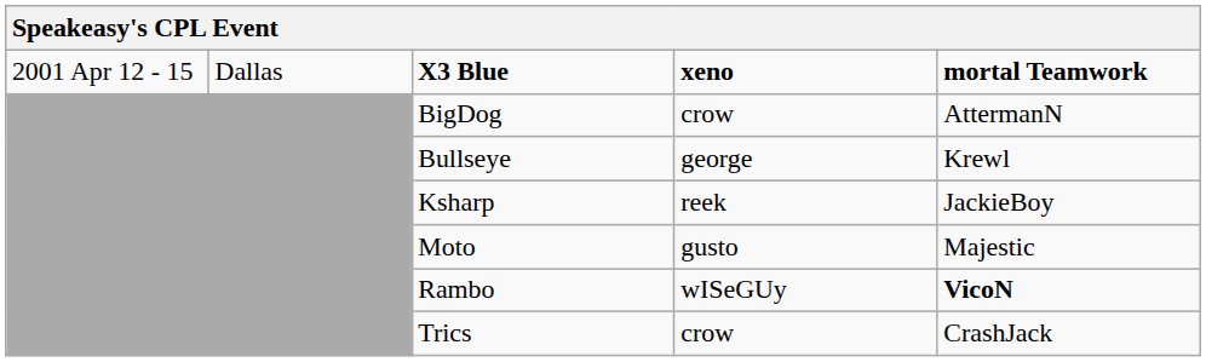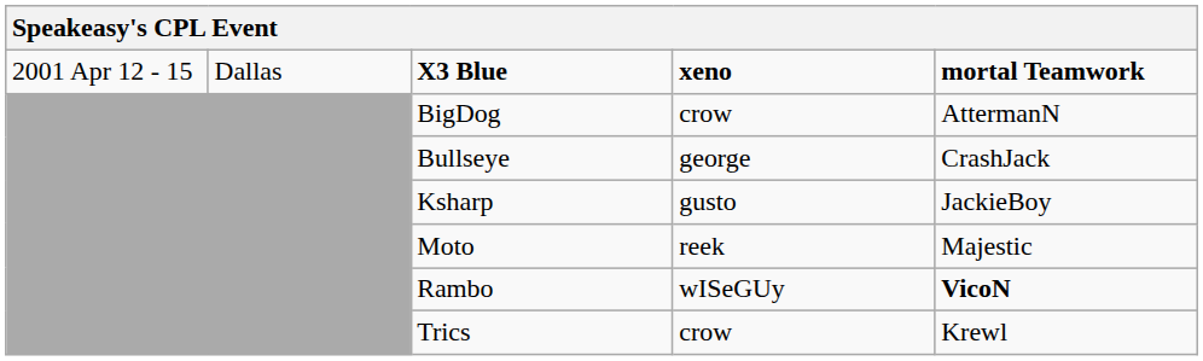Bullseye | column 5: Krewl -> CrashJack
Ksharp | column 4: reek -> gusto
Moto | column 4: gusto -> reek
Trics | column 5: CrashJack -> Krewl
